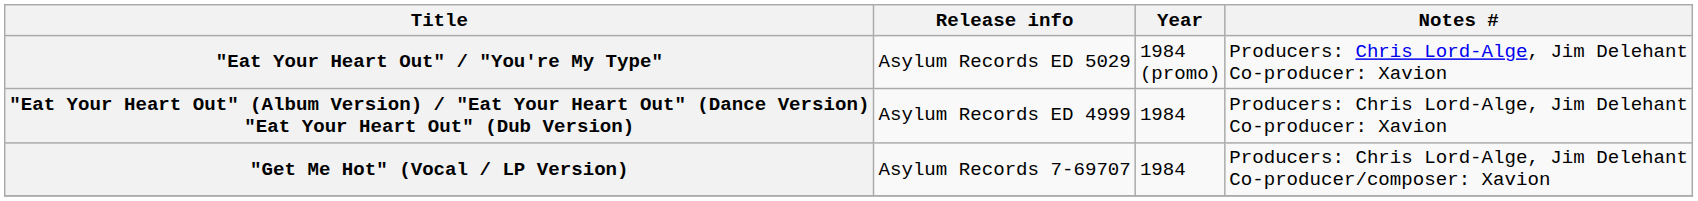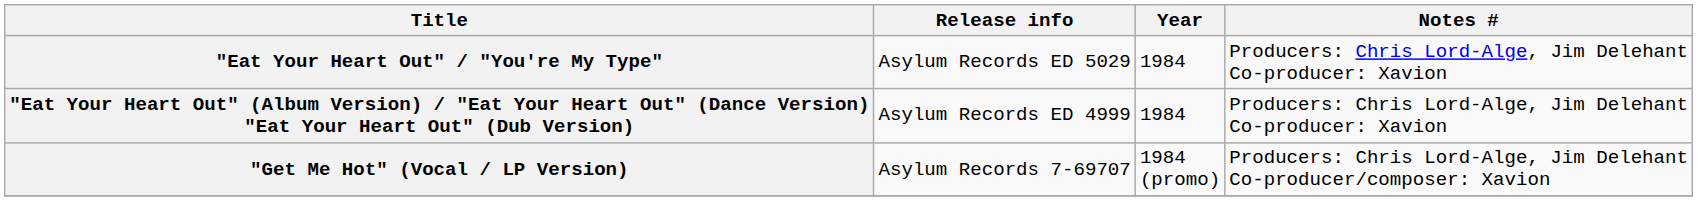"Eat Your Heart Out" / "You're My Type" | Year: 1984 (promo) -> 1984
"Get Me Hot" (Vocal / LP Version) | Year: 1984 -> 1984 (promo)
